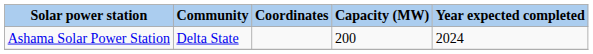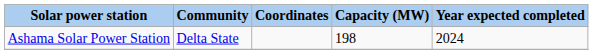Ashama Solar Power Station | Capacity (MW): 200 -> 198
